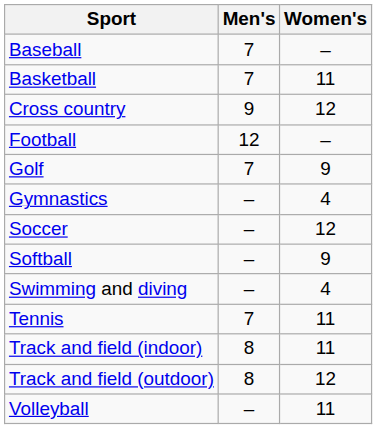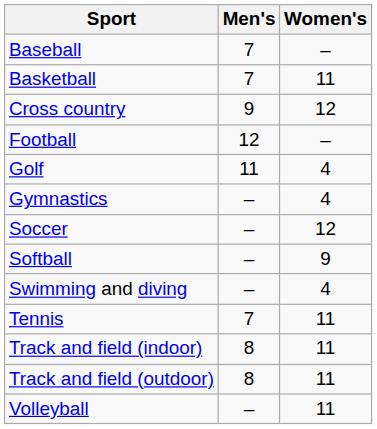Golf | Men's: 7 -> 11
Golf | Women's: 9 -> 4
Track and field (outdoor) | Women's: 12 -> 11
